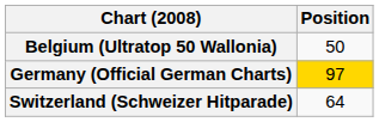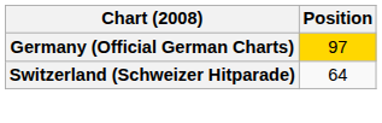- row: Belgium (Ultratop 50 Wallonia) | 50
